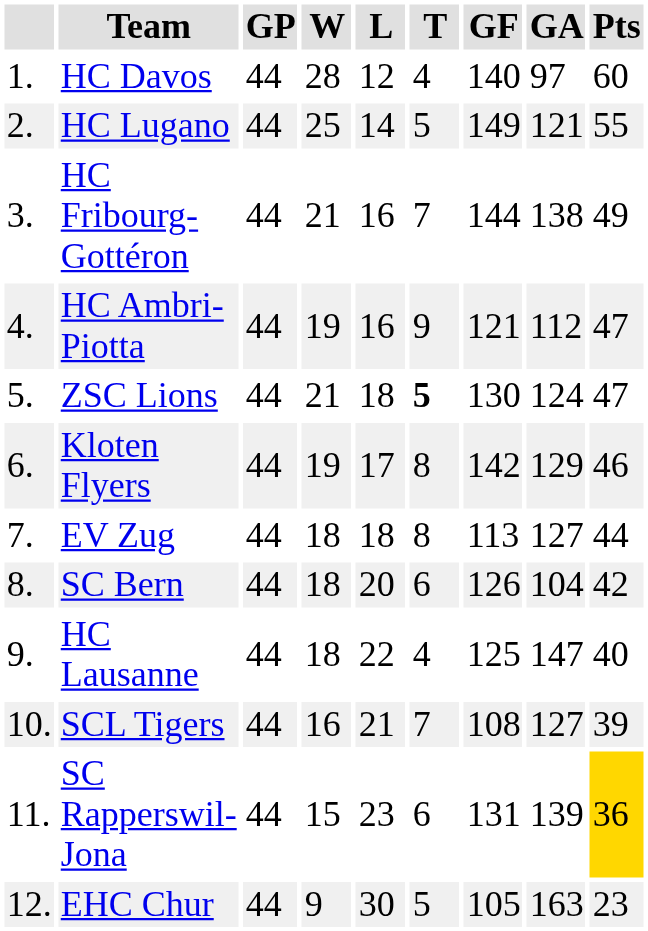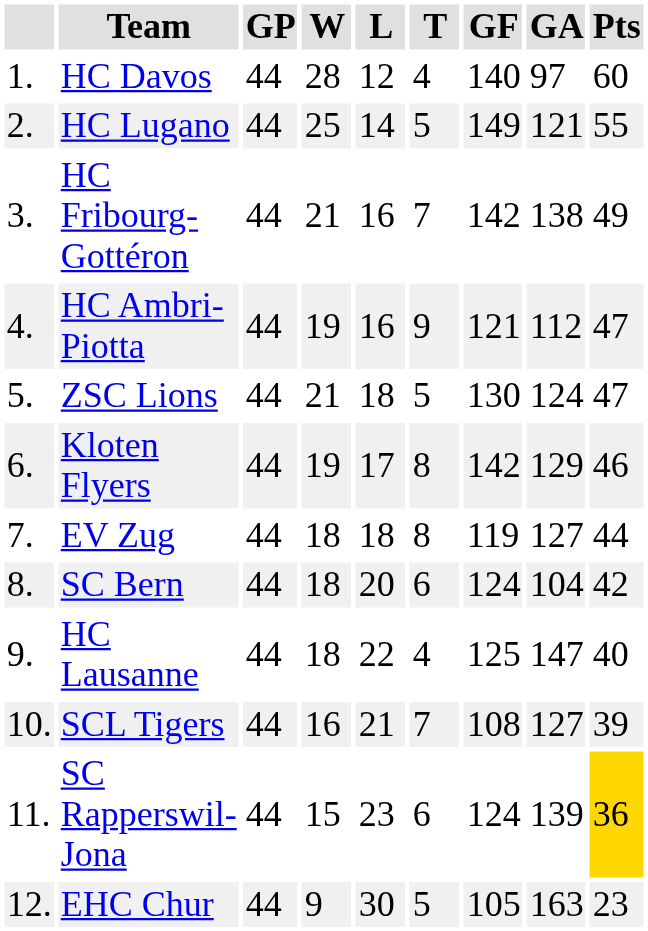HC Fribourg-Gottéron | GF: 144 -> 142
ZSC Lions | T: bold -> normal
EV Zug | GF: 113 -> 119
SC Bern | GF: 126 -> 124
SC Rapperswil-Jona | GF: 131 -> 124
